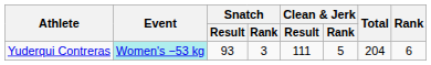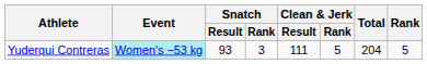Yuderqui Contreras | Rank: 6 -> 5
